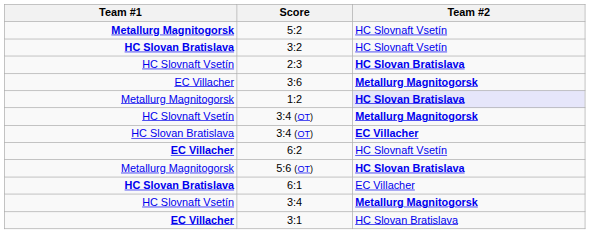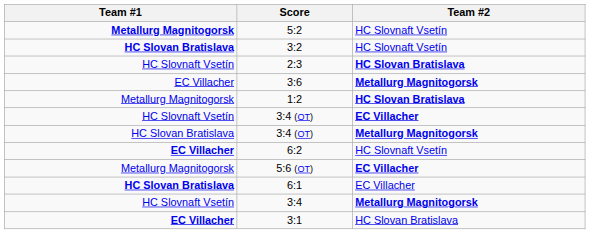1:2 | Team #2: lavender background -> no background
HC Slovnaft Vsetín / 3:4 (OT) | Team #2: Metallurg Magnitogorsk -> EC Villacher
HC Slovan Bratislava / 3:4 (OT) | Team #2: EC Villacher -> Metallurg Magnitogorsk
5:6 (OT) | Team #2: HC Slovan Bratislava -> EC Villacher
